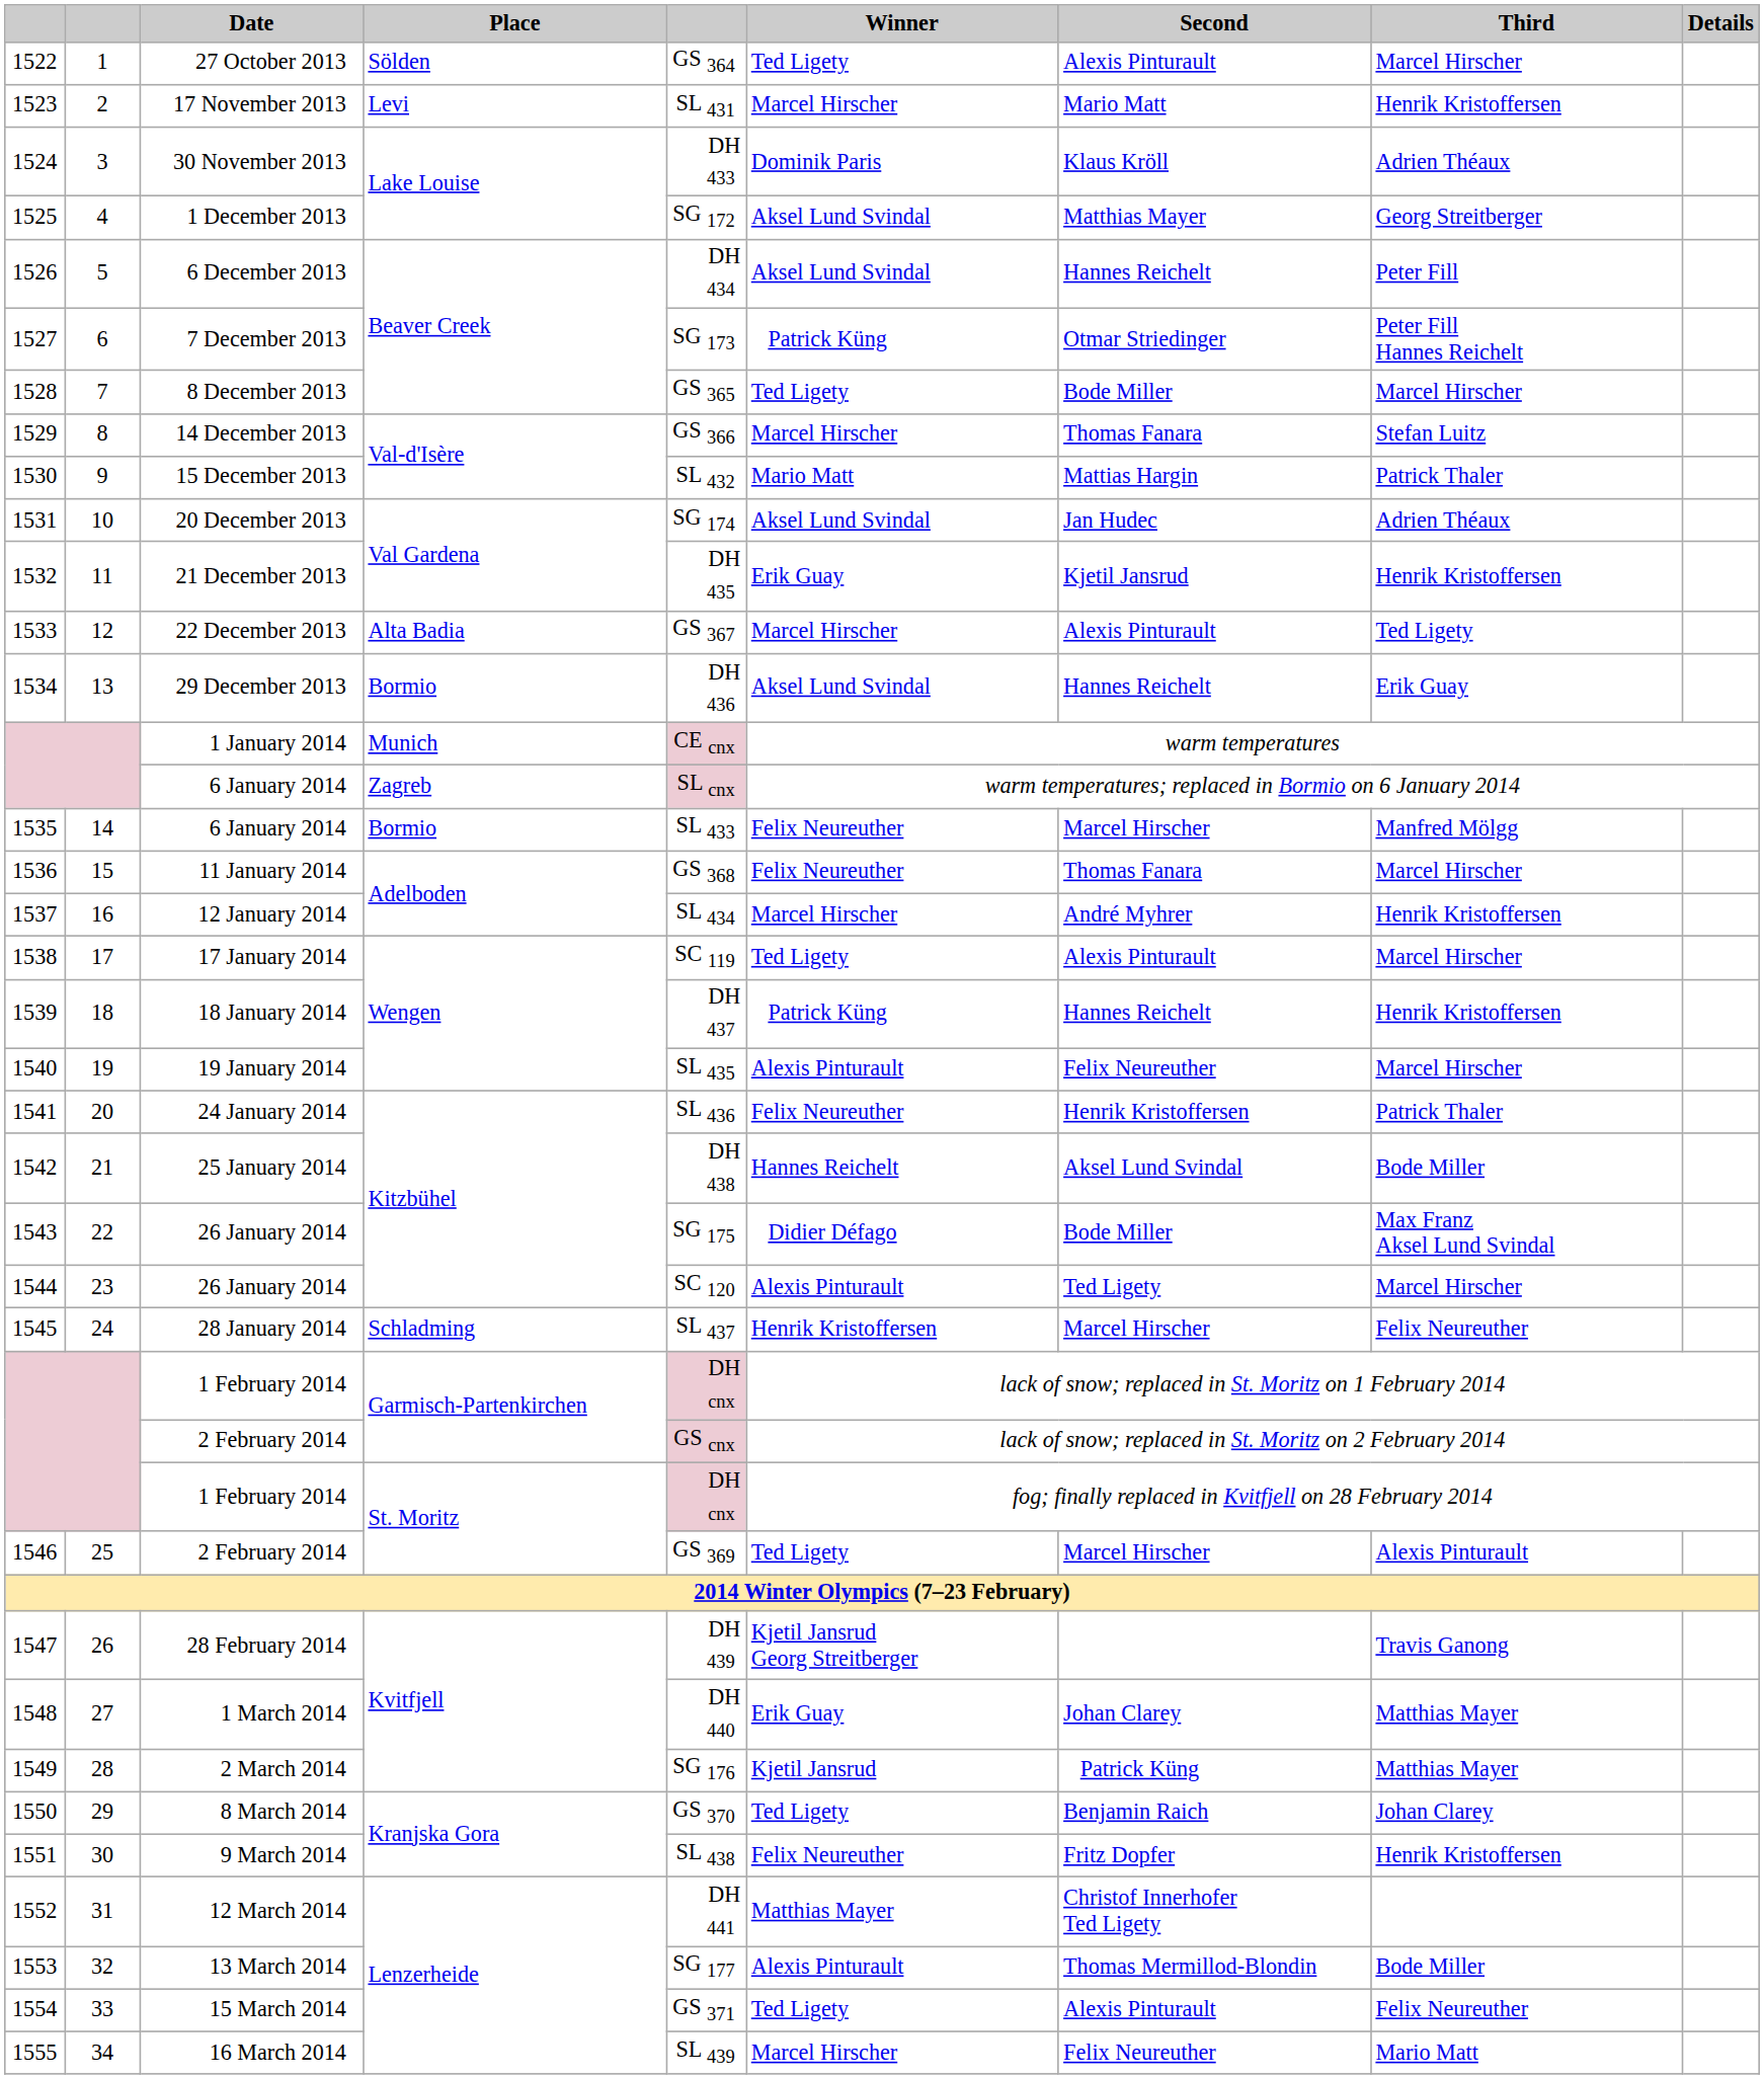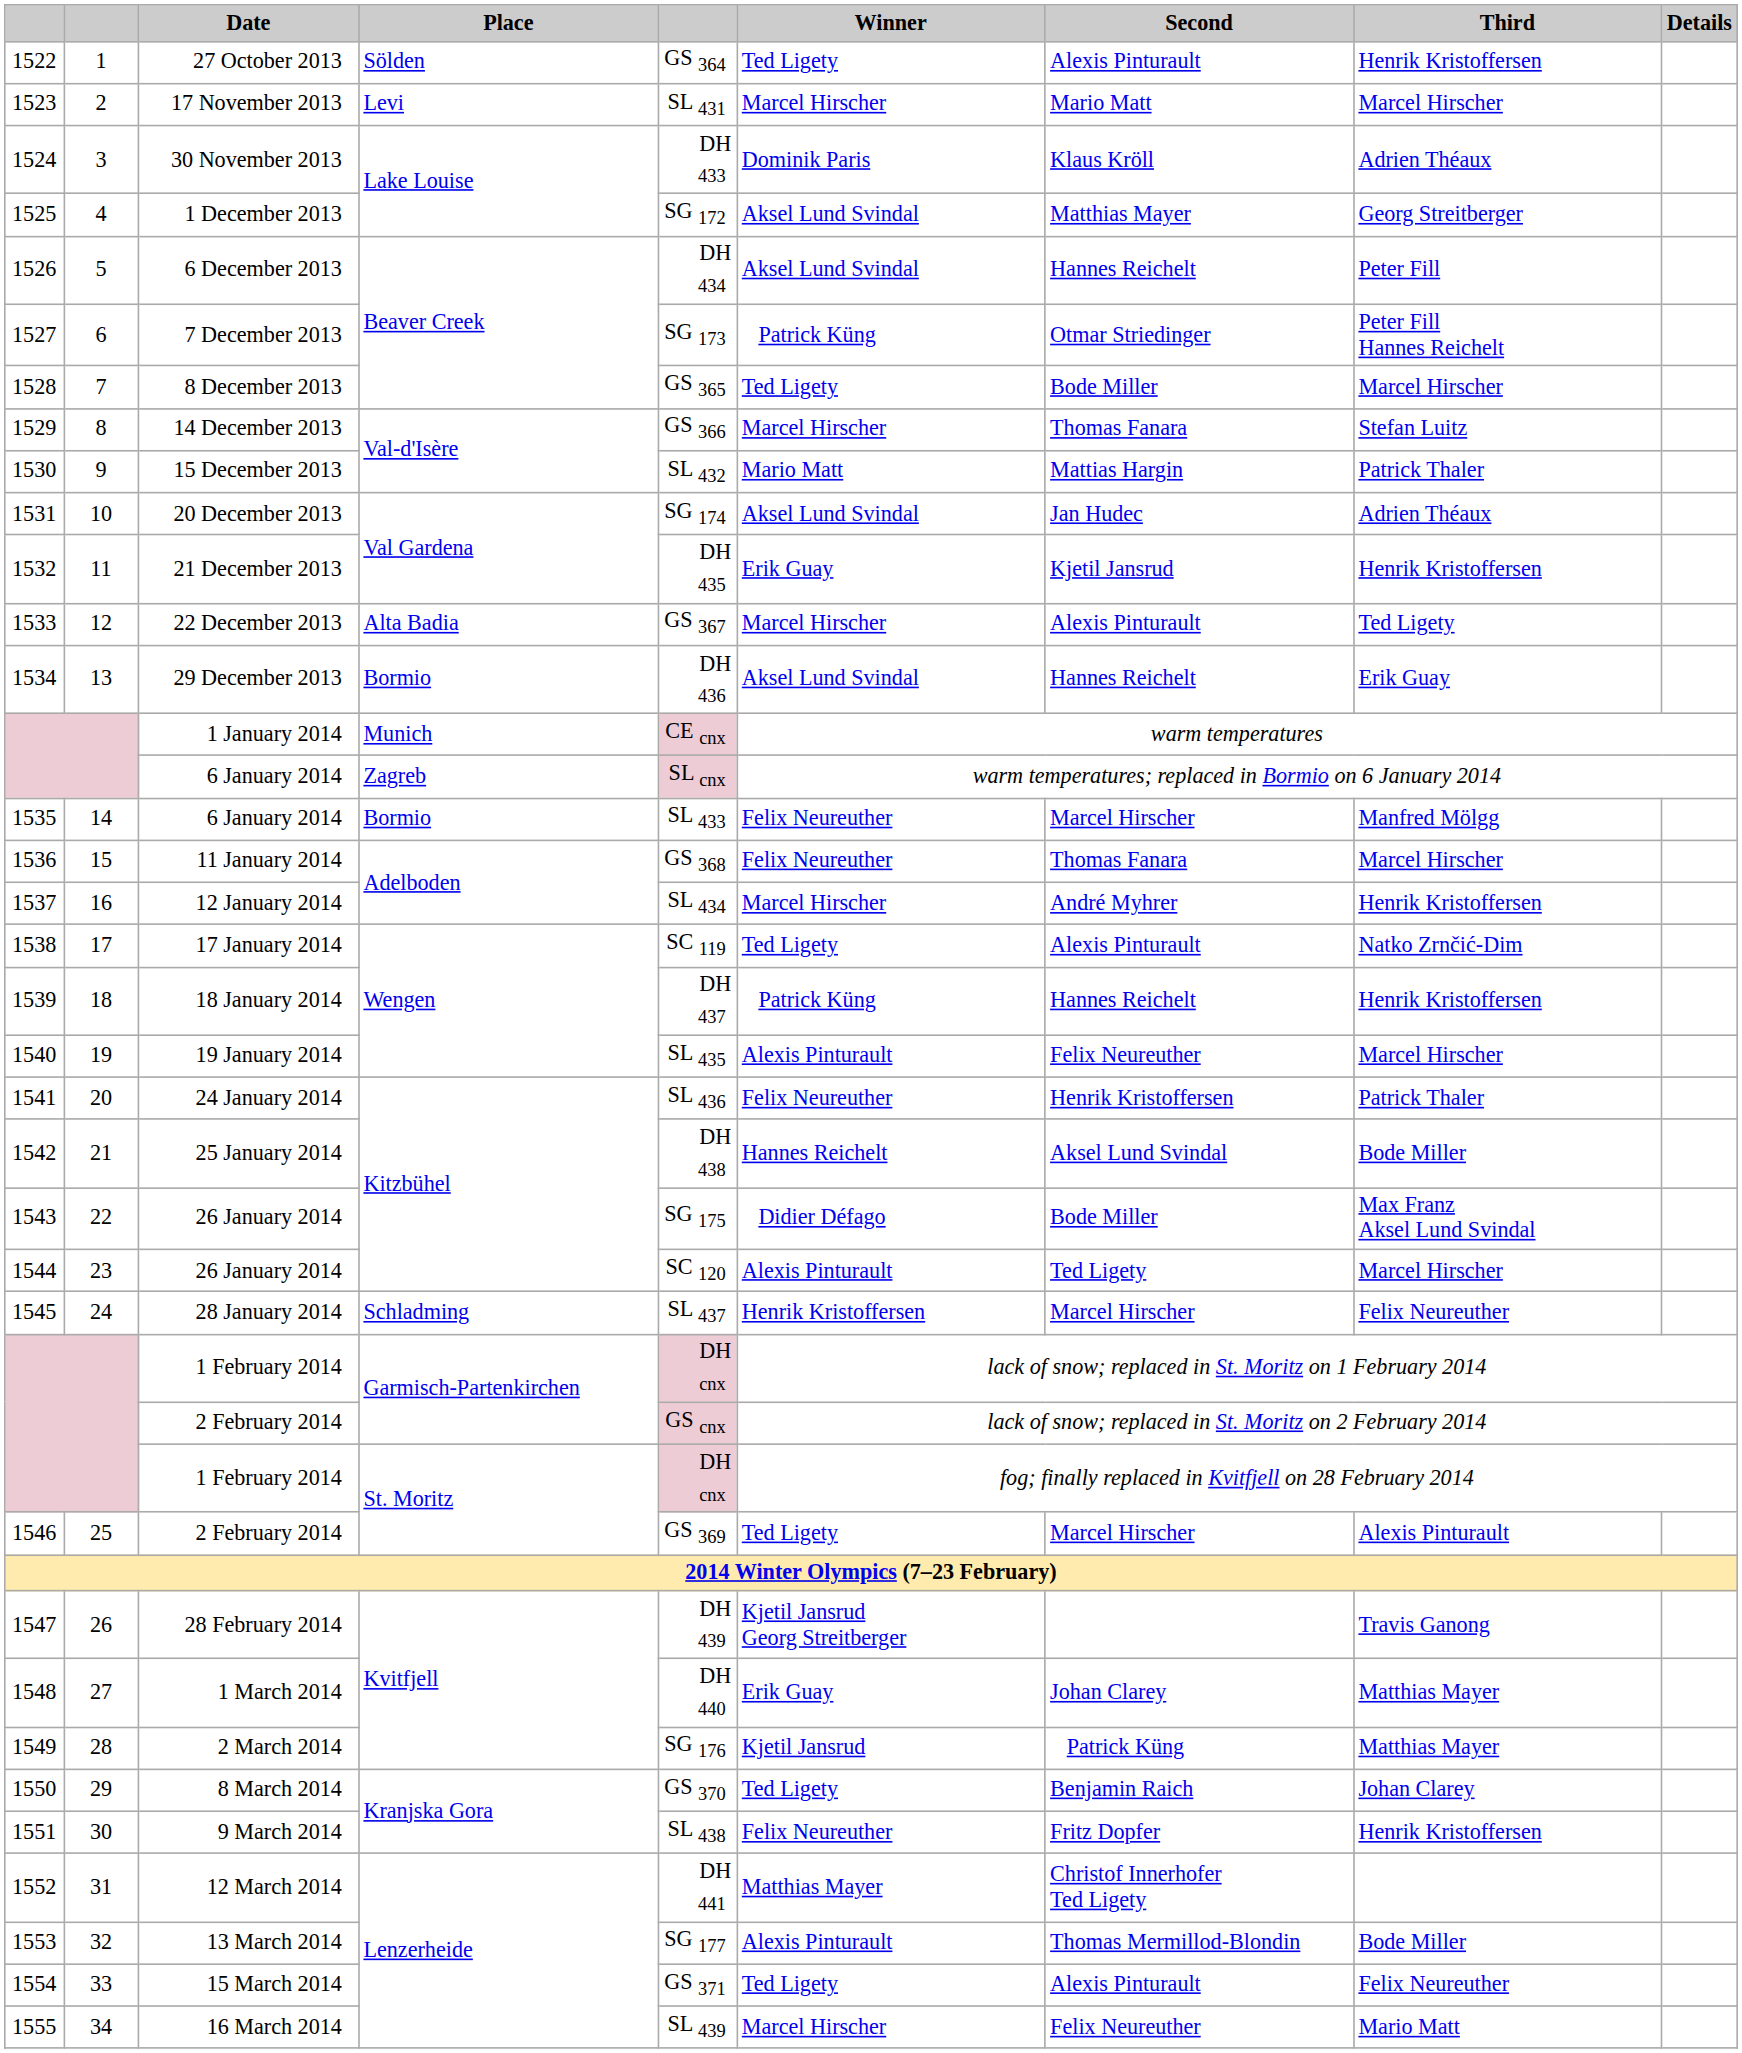27 October 2013 | Third: Marcel Hirscher -> Henrik Kristoffersen
17 November 2013 | Third: Henrik Kristoffersen -> Marcel Hirscher
17 January 2014 | Third: Marcel Hirscher -> Natko Zrnčić-Dim
